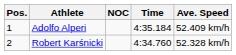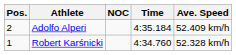Adolfo Alperi | Pos.: 1 -> 2
Robert Karśnicki | Pos.: 2 -> 1
